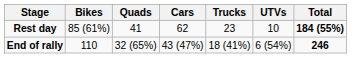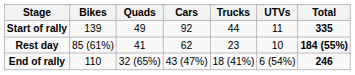+ row: Start of rally | 139 | 49 | 92 | 44 | 11 | 335
